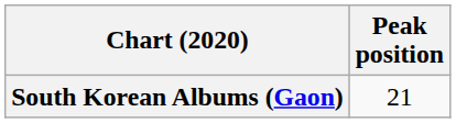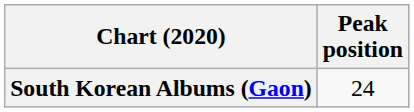South Korean Albums (Gaon) | Peak position: 21 -> 24
